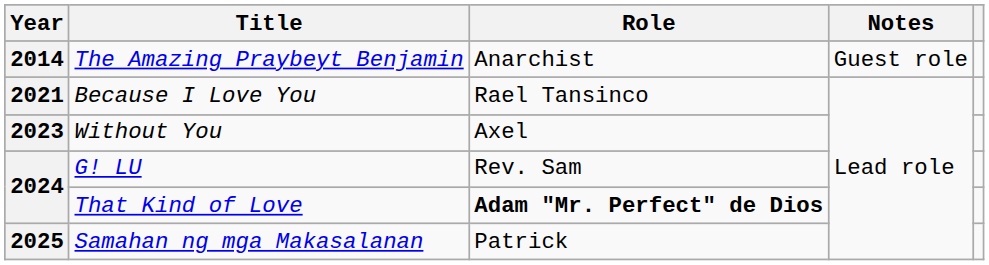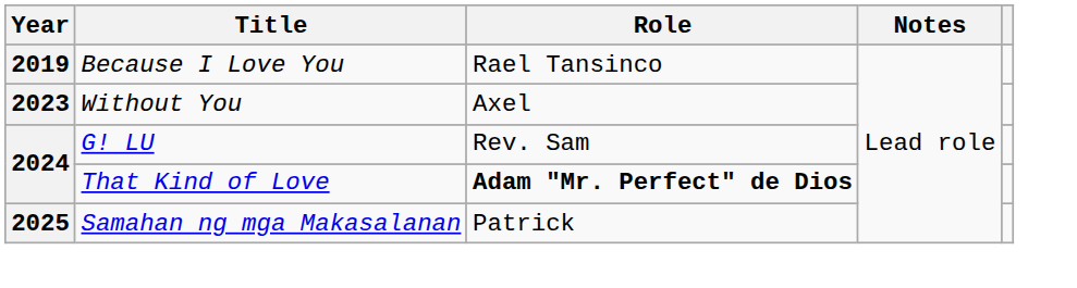- row: 2014 | The Amazing Praybeyt Benjamin | Anarchist | Guest role
Because I Love You | Year: 2021 -> 2019
